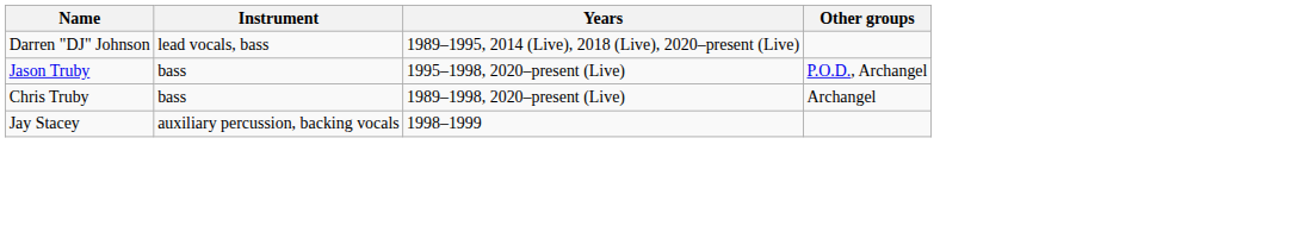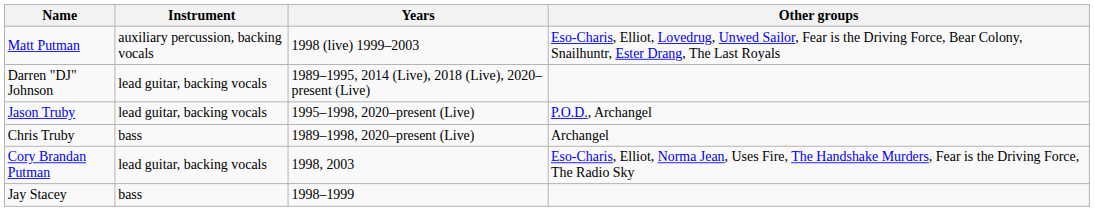+ row: Matt Putman | auxiliary percussion, backing vocals | 1998 (live) 1999–2003 | Eso-Charis, Elliot, Lovedrug, Unwed Sailor, Fear is the Driving Force, Bear Colony, Snailhuntr, Ester Drang, The Last Royals
Darren "DJ" Johnson | Instrument: lead vocals, bass -> lead guitar, backing vocals
Jason Truby | Instrument: bass -> lead guitar, backing vocals
+ row: Cory Brandan Putman | lead guitar, backing vocals | 1998, 2003 | Eso-Charis, Elliot, Norma Jean, Uses Fire, The Handshake Murders, Fear is the Driving Force, The Radio Sky
Jay Stacey | Instrument: auxiliary percussion, backing vocals -> bass
